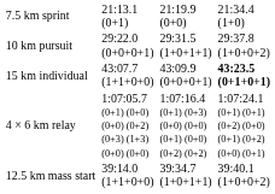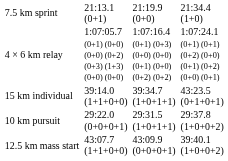rows swapped: 10 km pursuit <-> 4 × 6 km relay
15 km individual | column 3: 43:07.7 (1+1+0+0) -> 39:14.0 (1+1+0+0)
15 km individual | column 5: 43:09.9 (0+0+0+1) -> 39:34.7 (1+0+1+1)
15 km individual | column 7: bold -> normal
12.5 km mass start | column 3: 39:14.0 (1+1+0+0) -> 43:07.7 (1+1+0+0)
12.5 km mass start | column 5: 39:34.7 (1+0+1+1) -> 43:09.9 (0+0+0+1)
